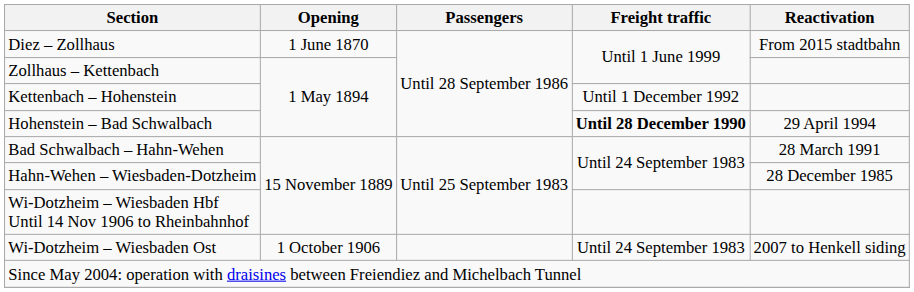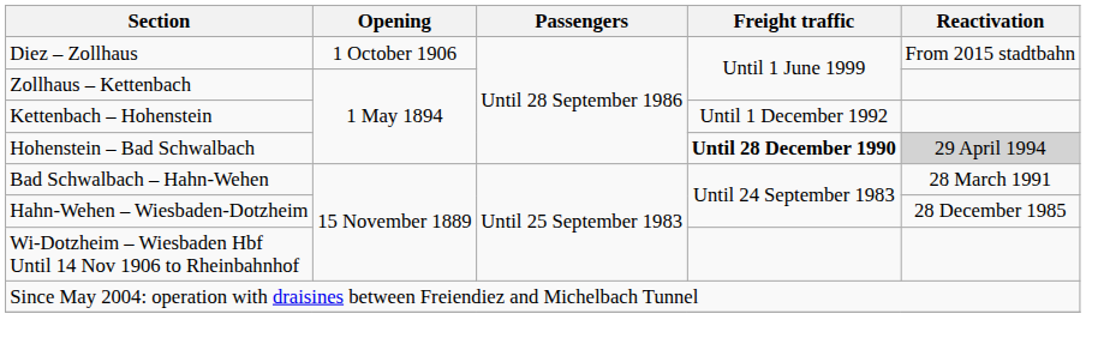Diez – Zollhaus | Opening: 1 June 1870 -> 1 October 1906
Hohenstein – Bad Schwalbach | Reactivation: no background -> lightgrey background
- row: Wi-Dotzheim – Wiesbaden Ost | 1 October 1906 | Until 24 September 1983 | 2007 to Henkell siding
